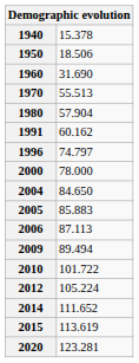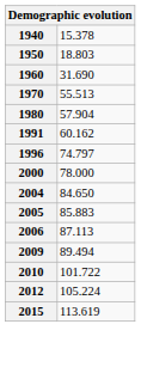1950 | column 2: 18.506 -> 18.803
- row: 2014 | 111.652
- row: 2020 | 123.281
